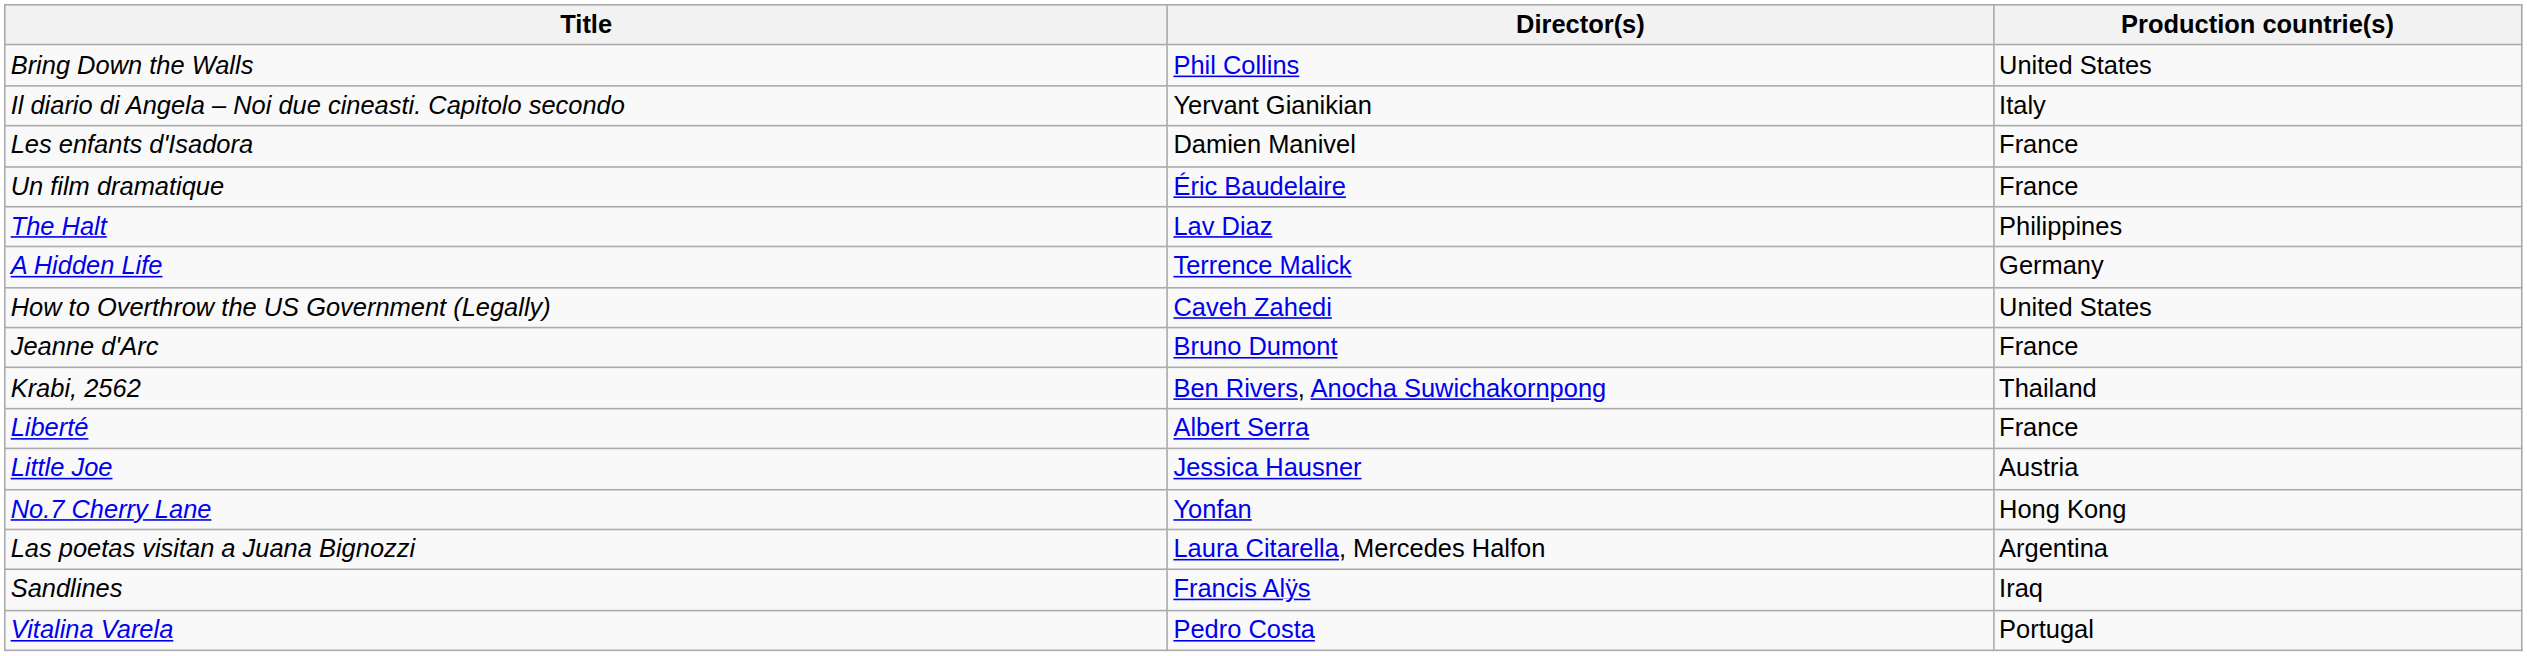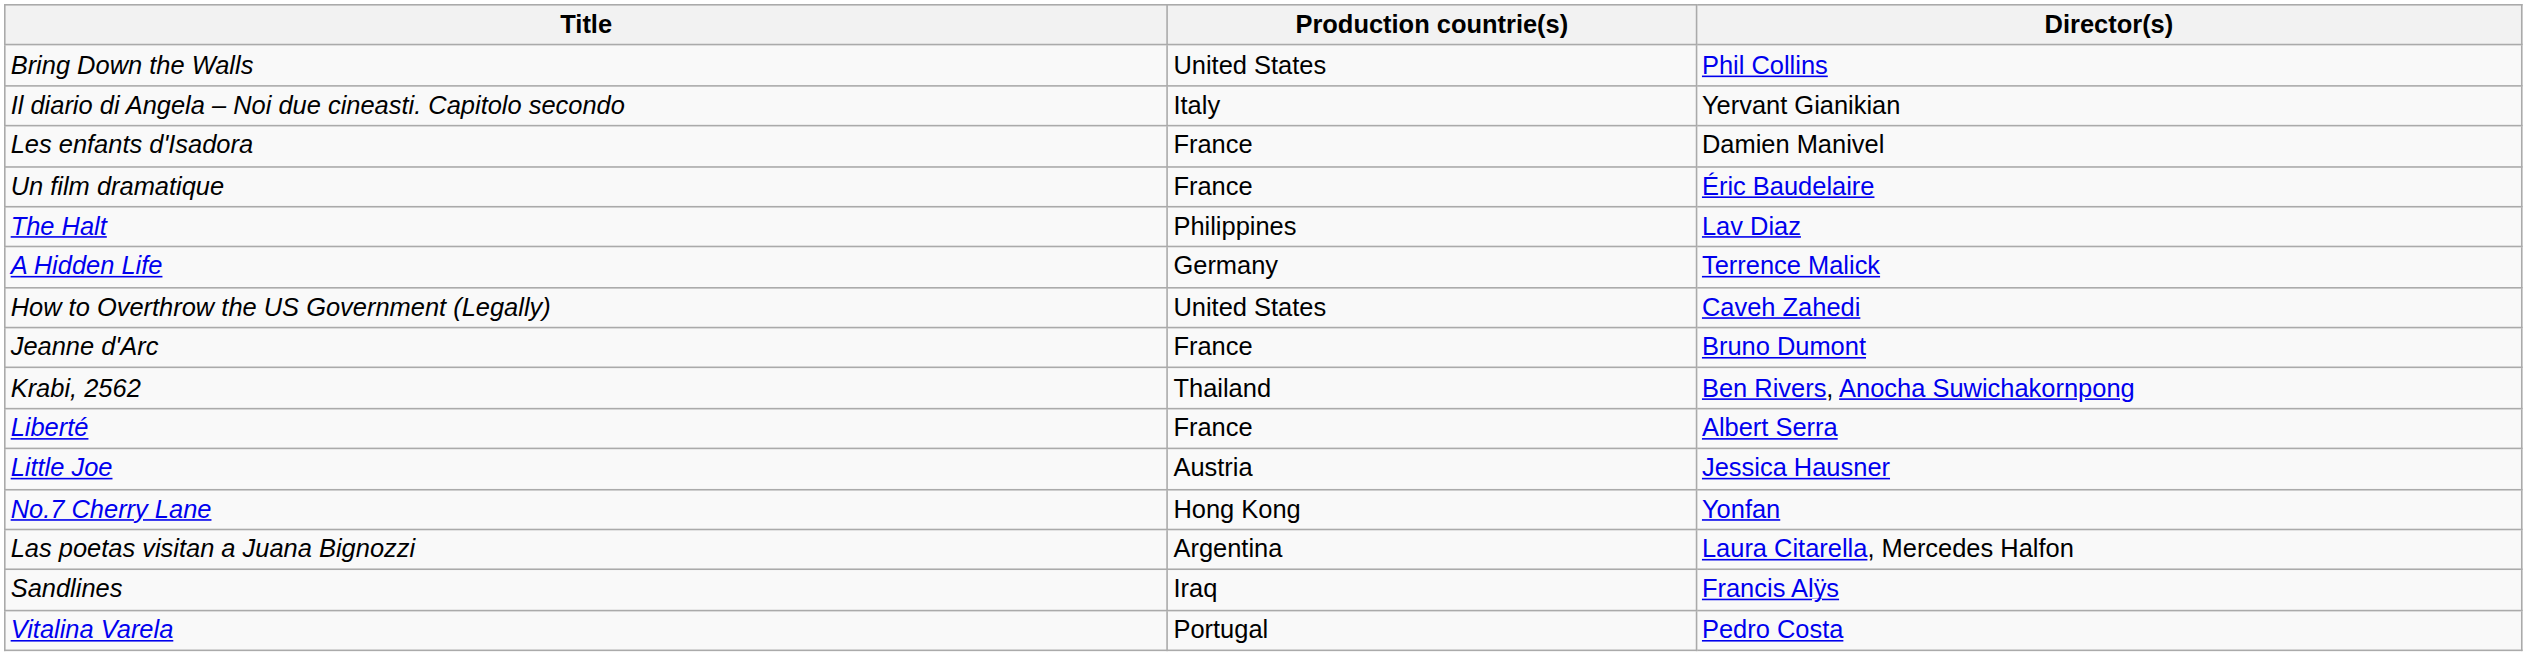columns swapped: Director(s) <-> Production countrie(s)
